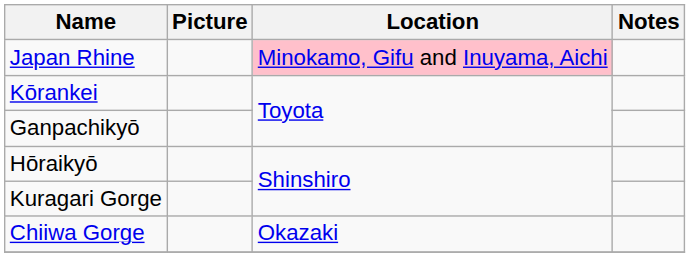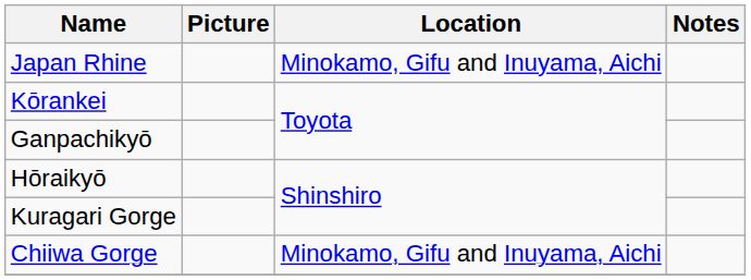Japan Rhine | Location: pink background -> no background
Chiiwa Gorge | Location: Okazaki -> Minokamo, Gifu and Inuyama, Aichi
